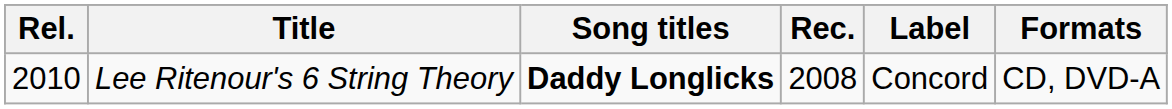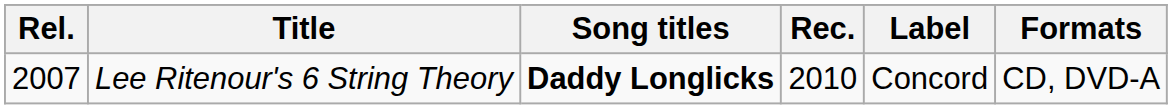Lee Ritenour's 6 String Theory | Rel.: 2010 -> 2007
Lee Ritenour's 6 String Theory | Rec.: 2008 -> 2010
